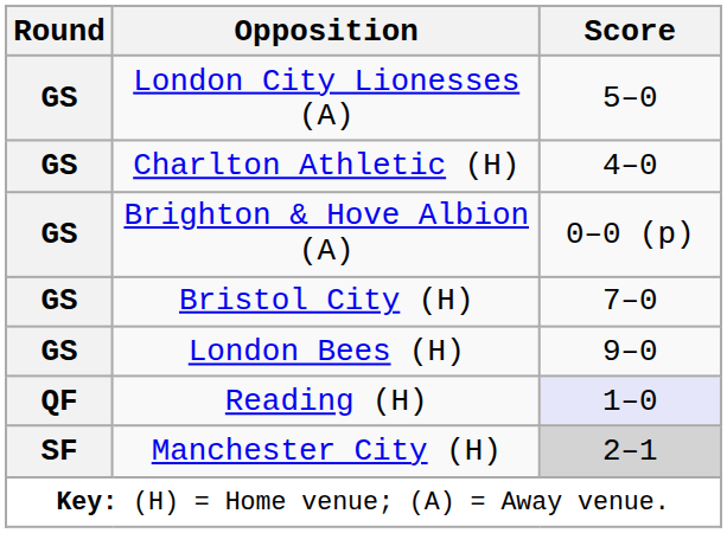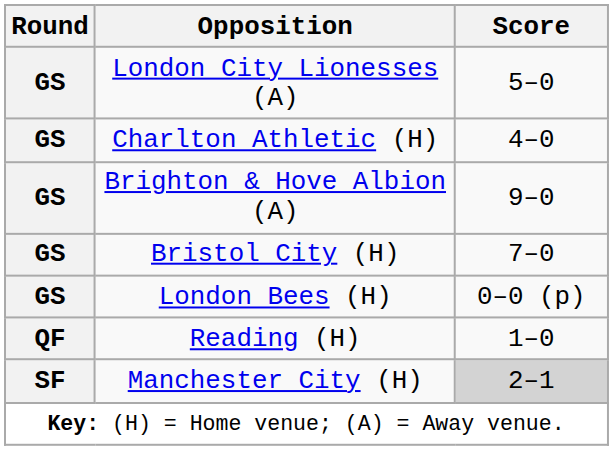Brighton & Hove Albion (A) | Score: 0–0 (p) -> 9–0
London Bees (H) | Score: 9–0 -> 0–0 (p)
Reading (H) | Score: lavender background -> no background
